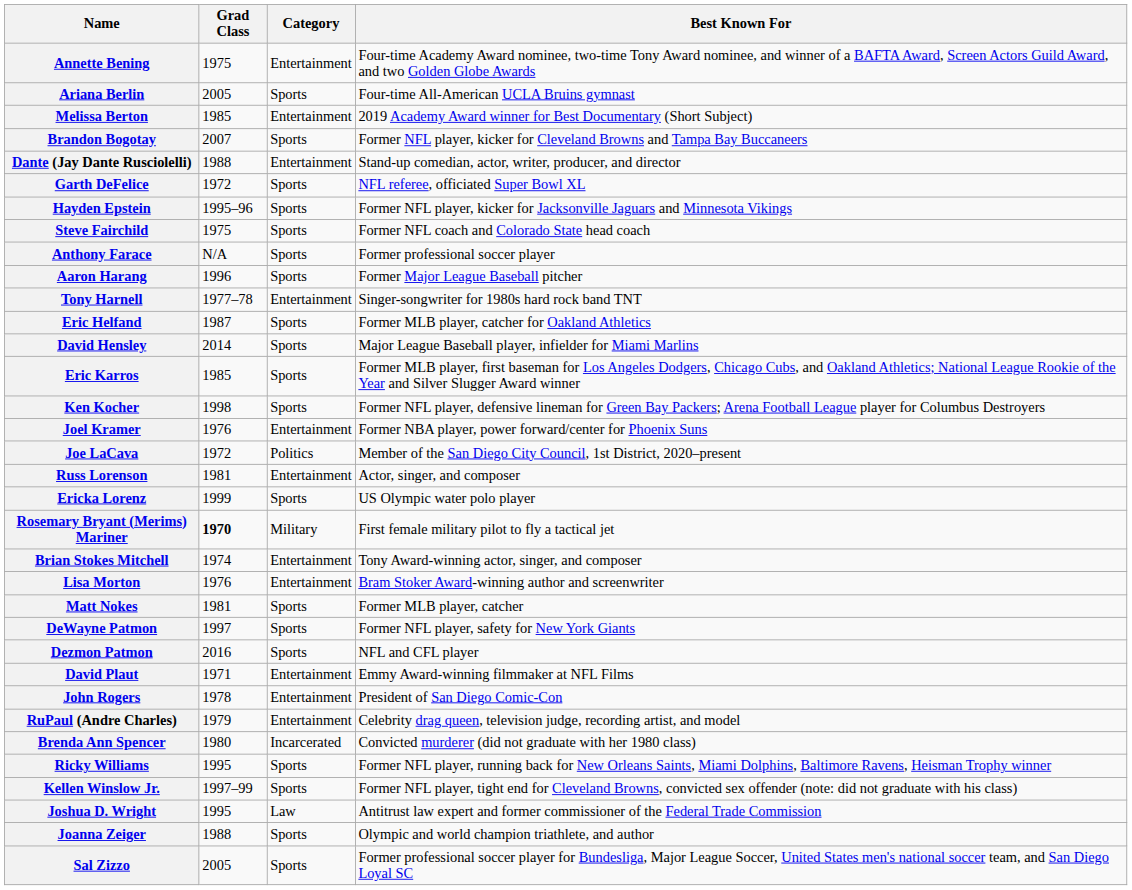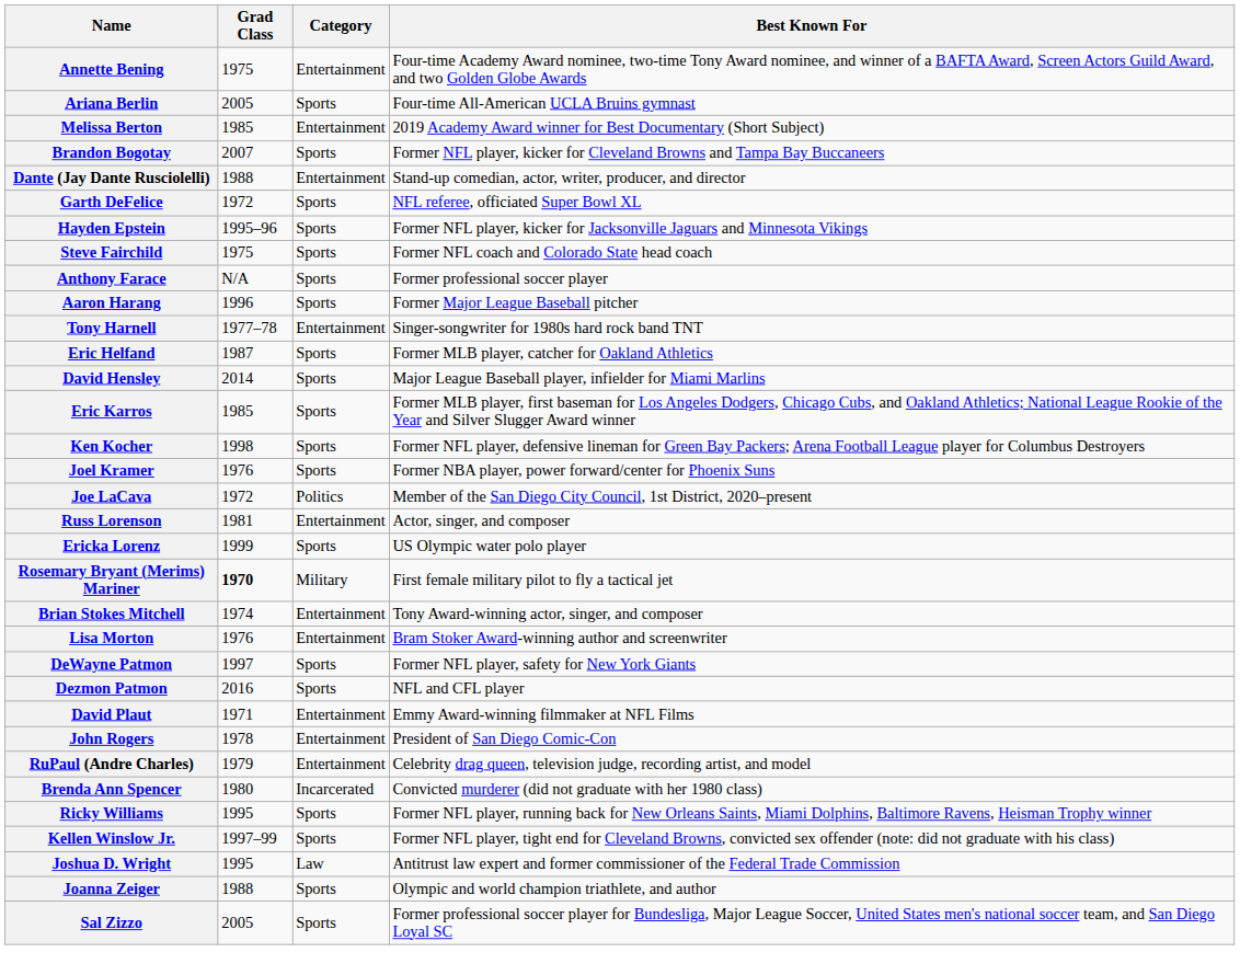Joel Kramer | Category: Entertainment -> Sports
- row: Matt Nokes | 1981 | Sports | Former MLB player, catcher
